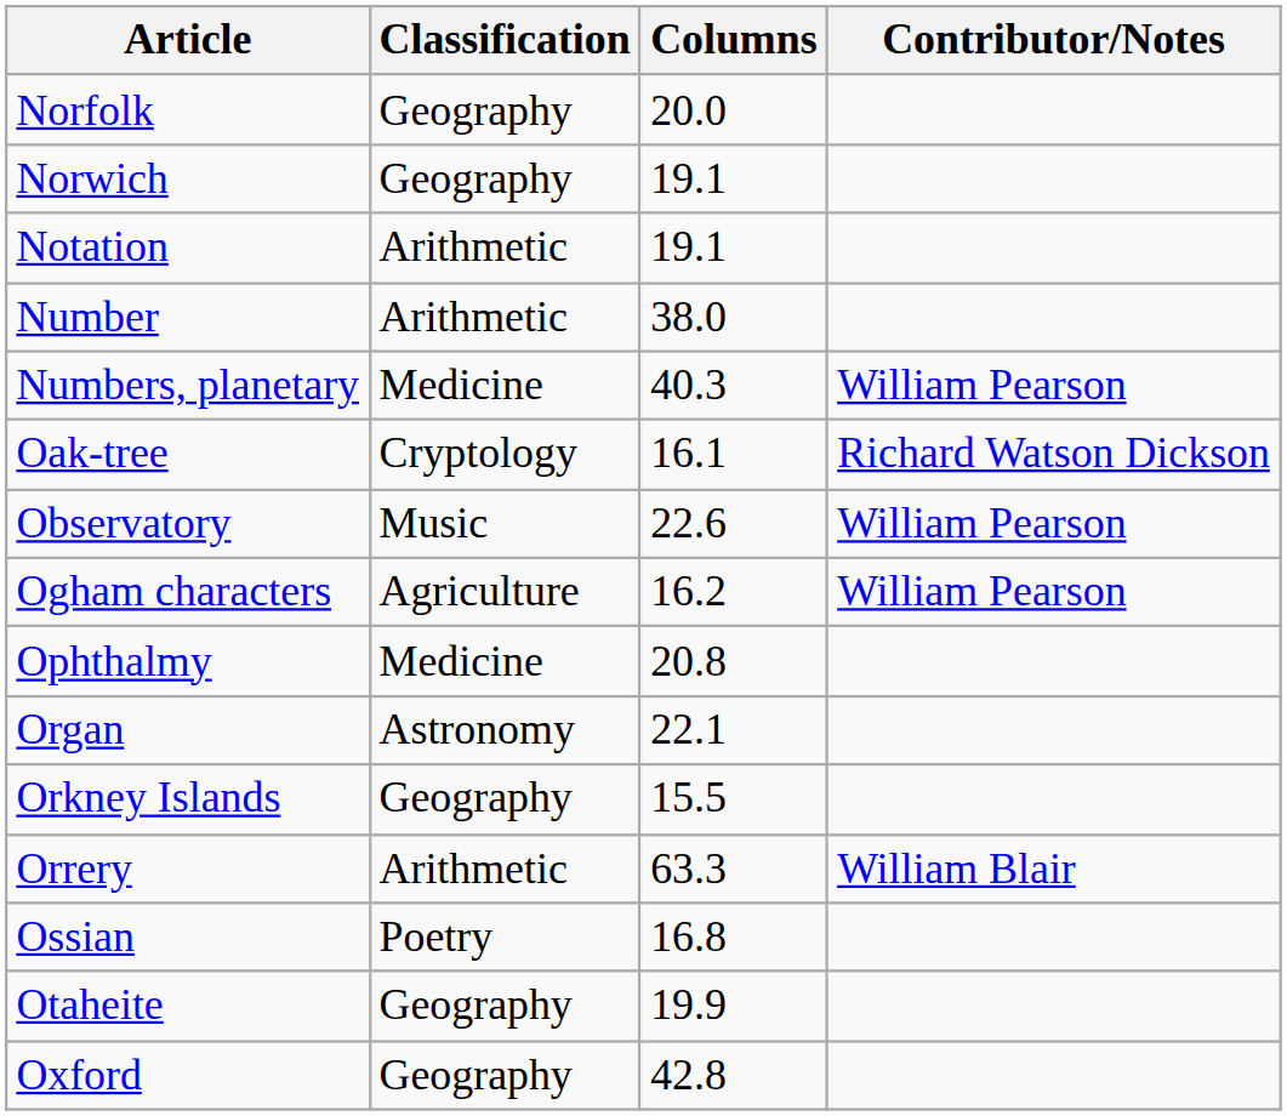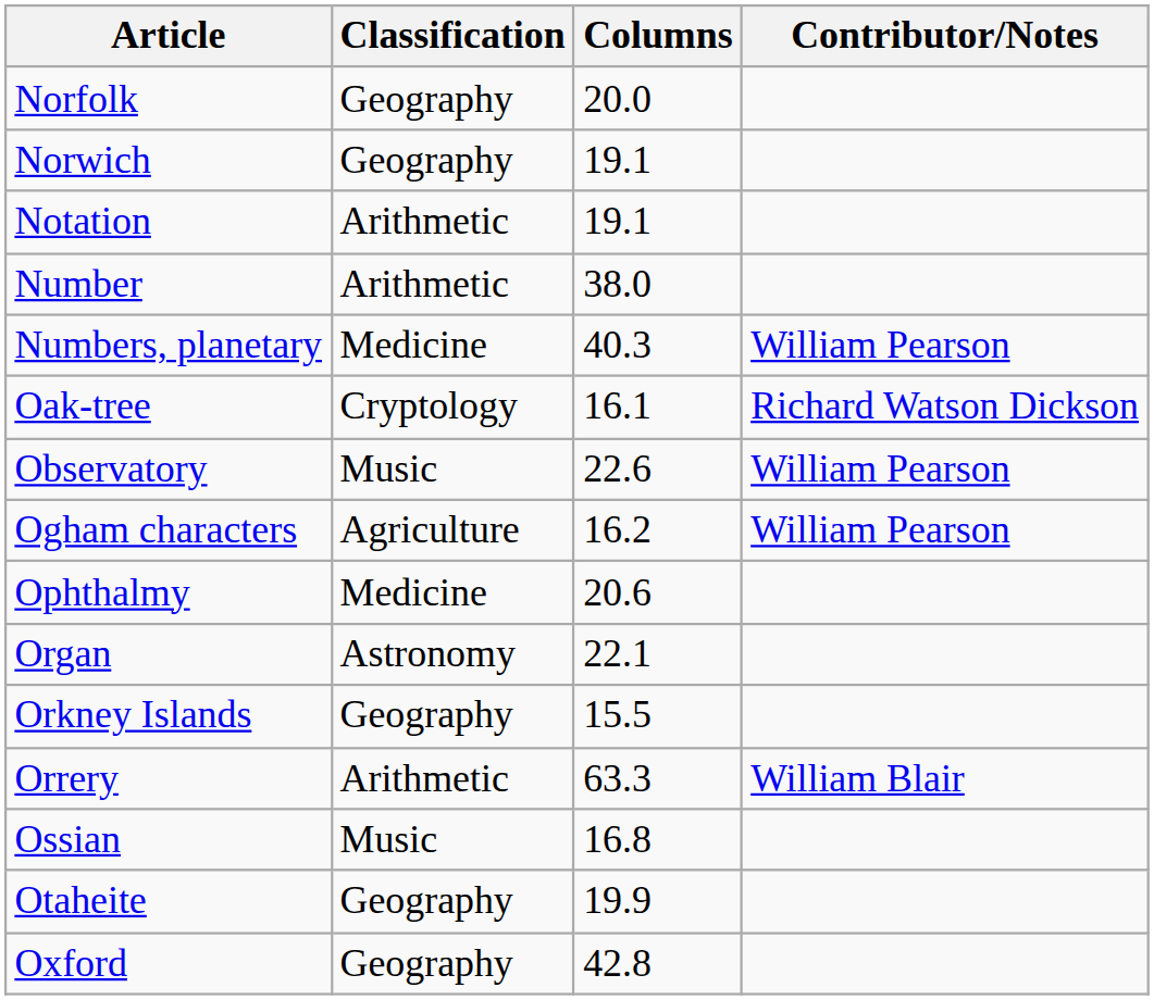Ophthalmy | Columns: 20.8 -> 20.6
Ossian | Classification: Poetry -> Music
